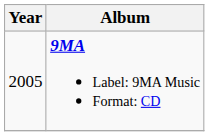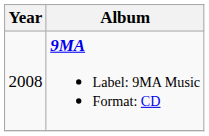9MA Label: 9MA Music Format: CD | Year: 2005 -> 2008
